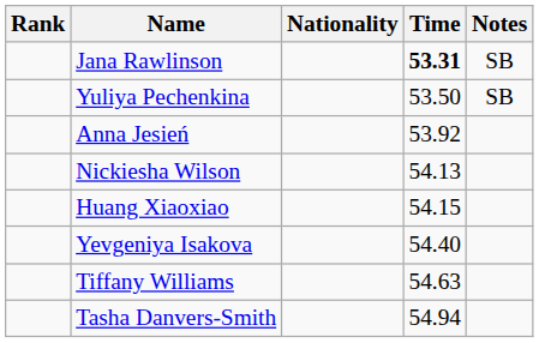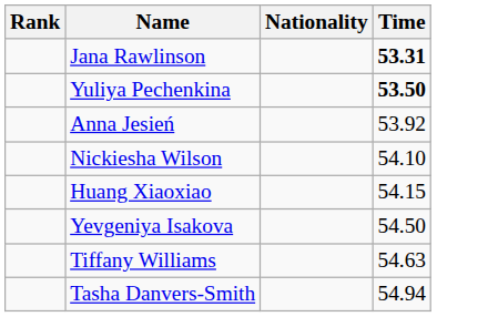- column: Notes | SB | SB
Yuliya Pechenkina | Time: normal -> bold
Nickiesha Wilson | Time: 54.13 -> 54.10
Yevgeniya Isakova | Time: 54.40 -> 54.50
